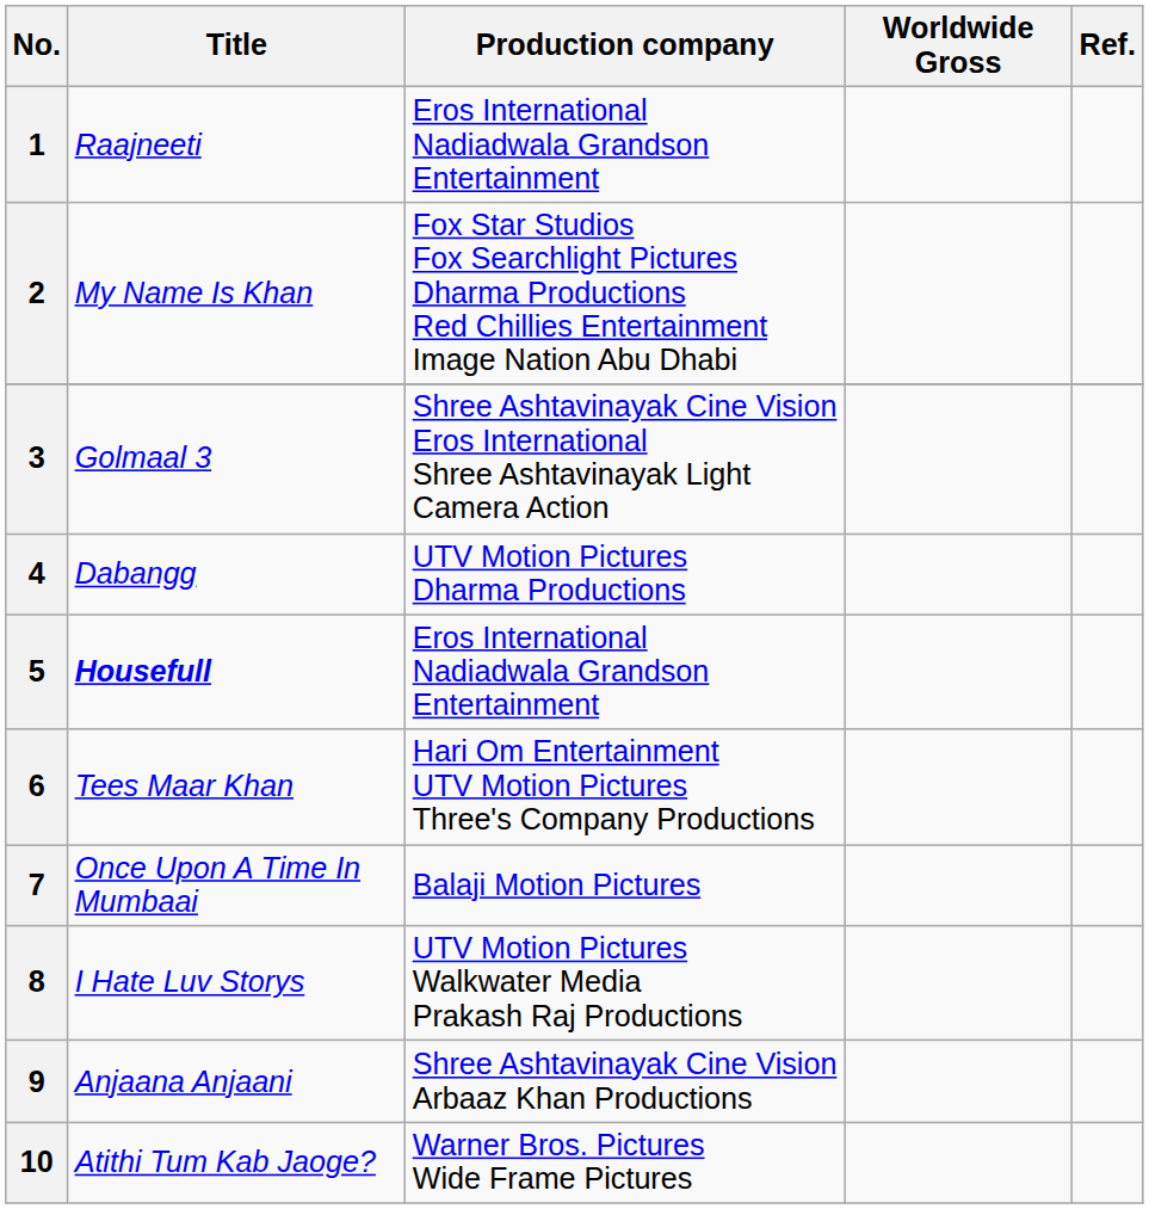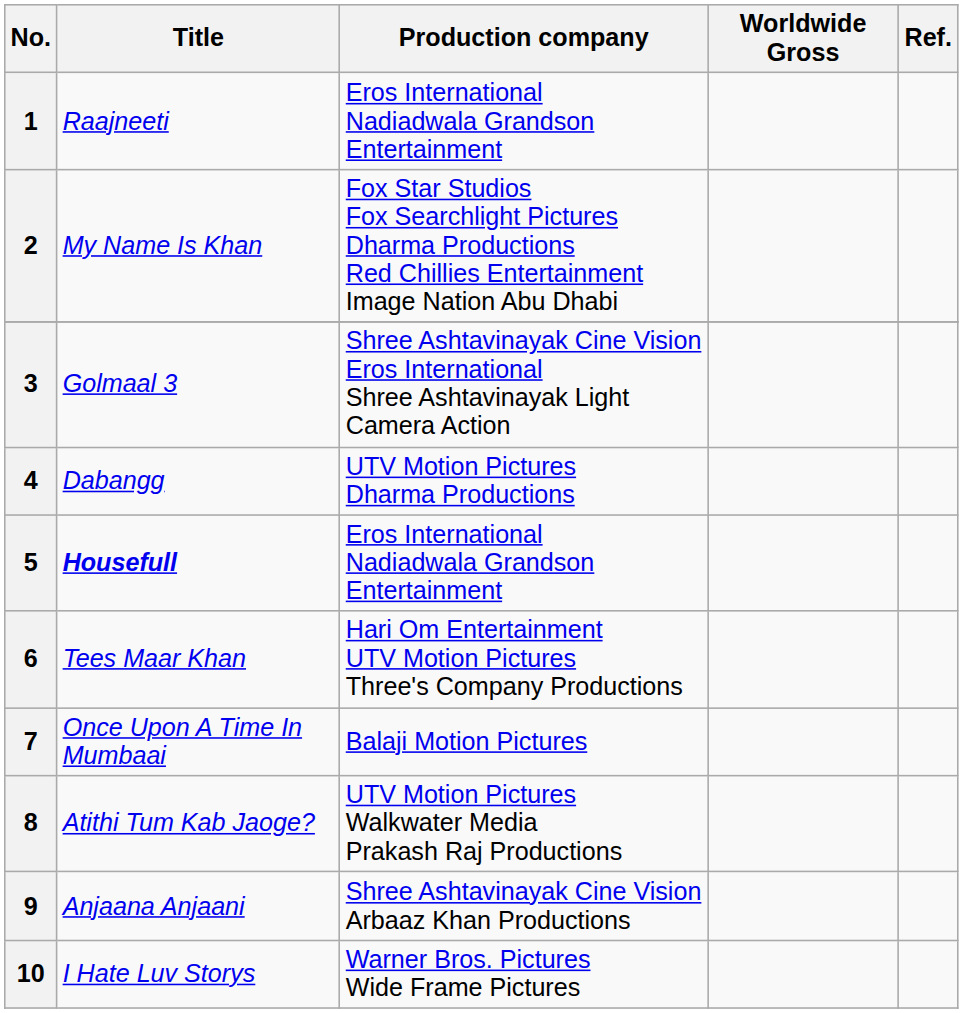8 | Title: I Hate Luv Storys -> Atithi Tum Kab Jaoge?
10 | Title: Atithi Tum Kab Jaoge? -> I Hate Luv Storys
